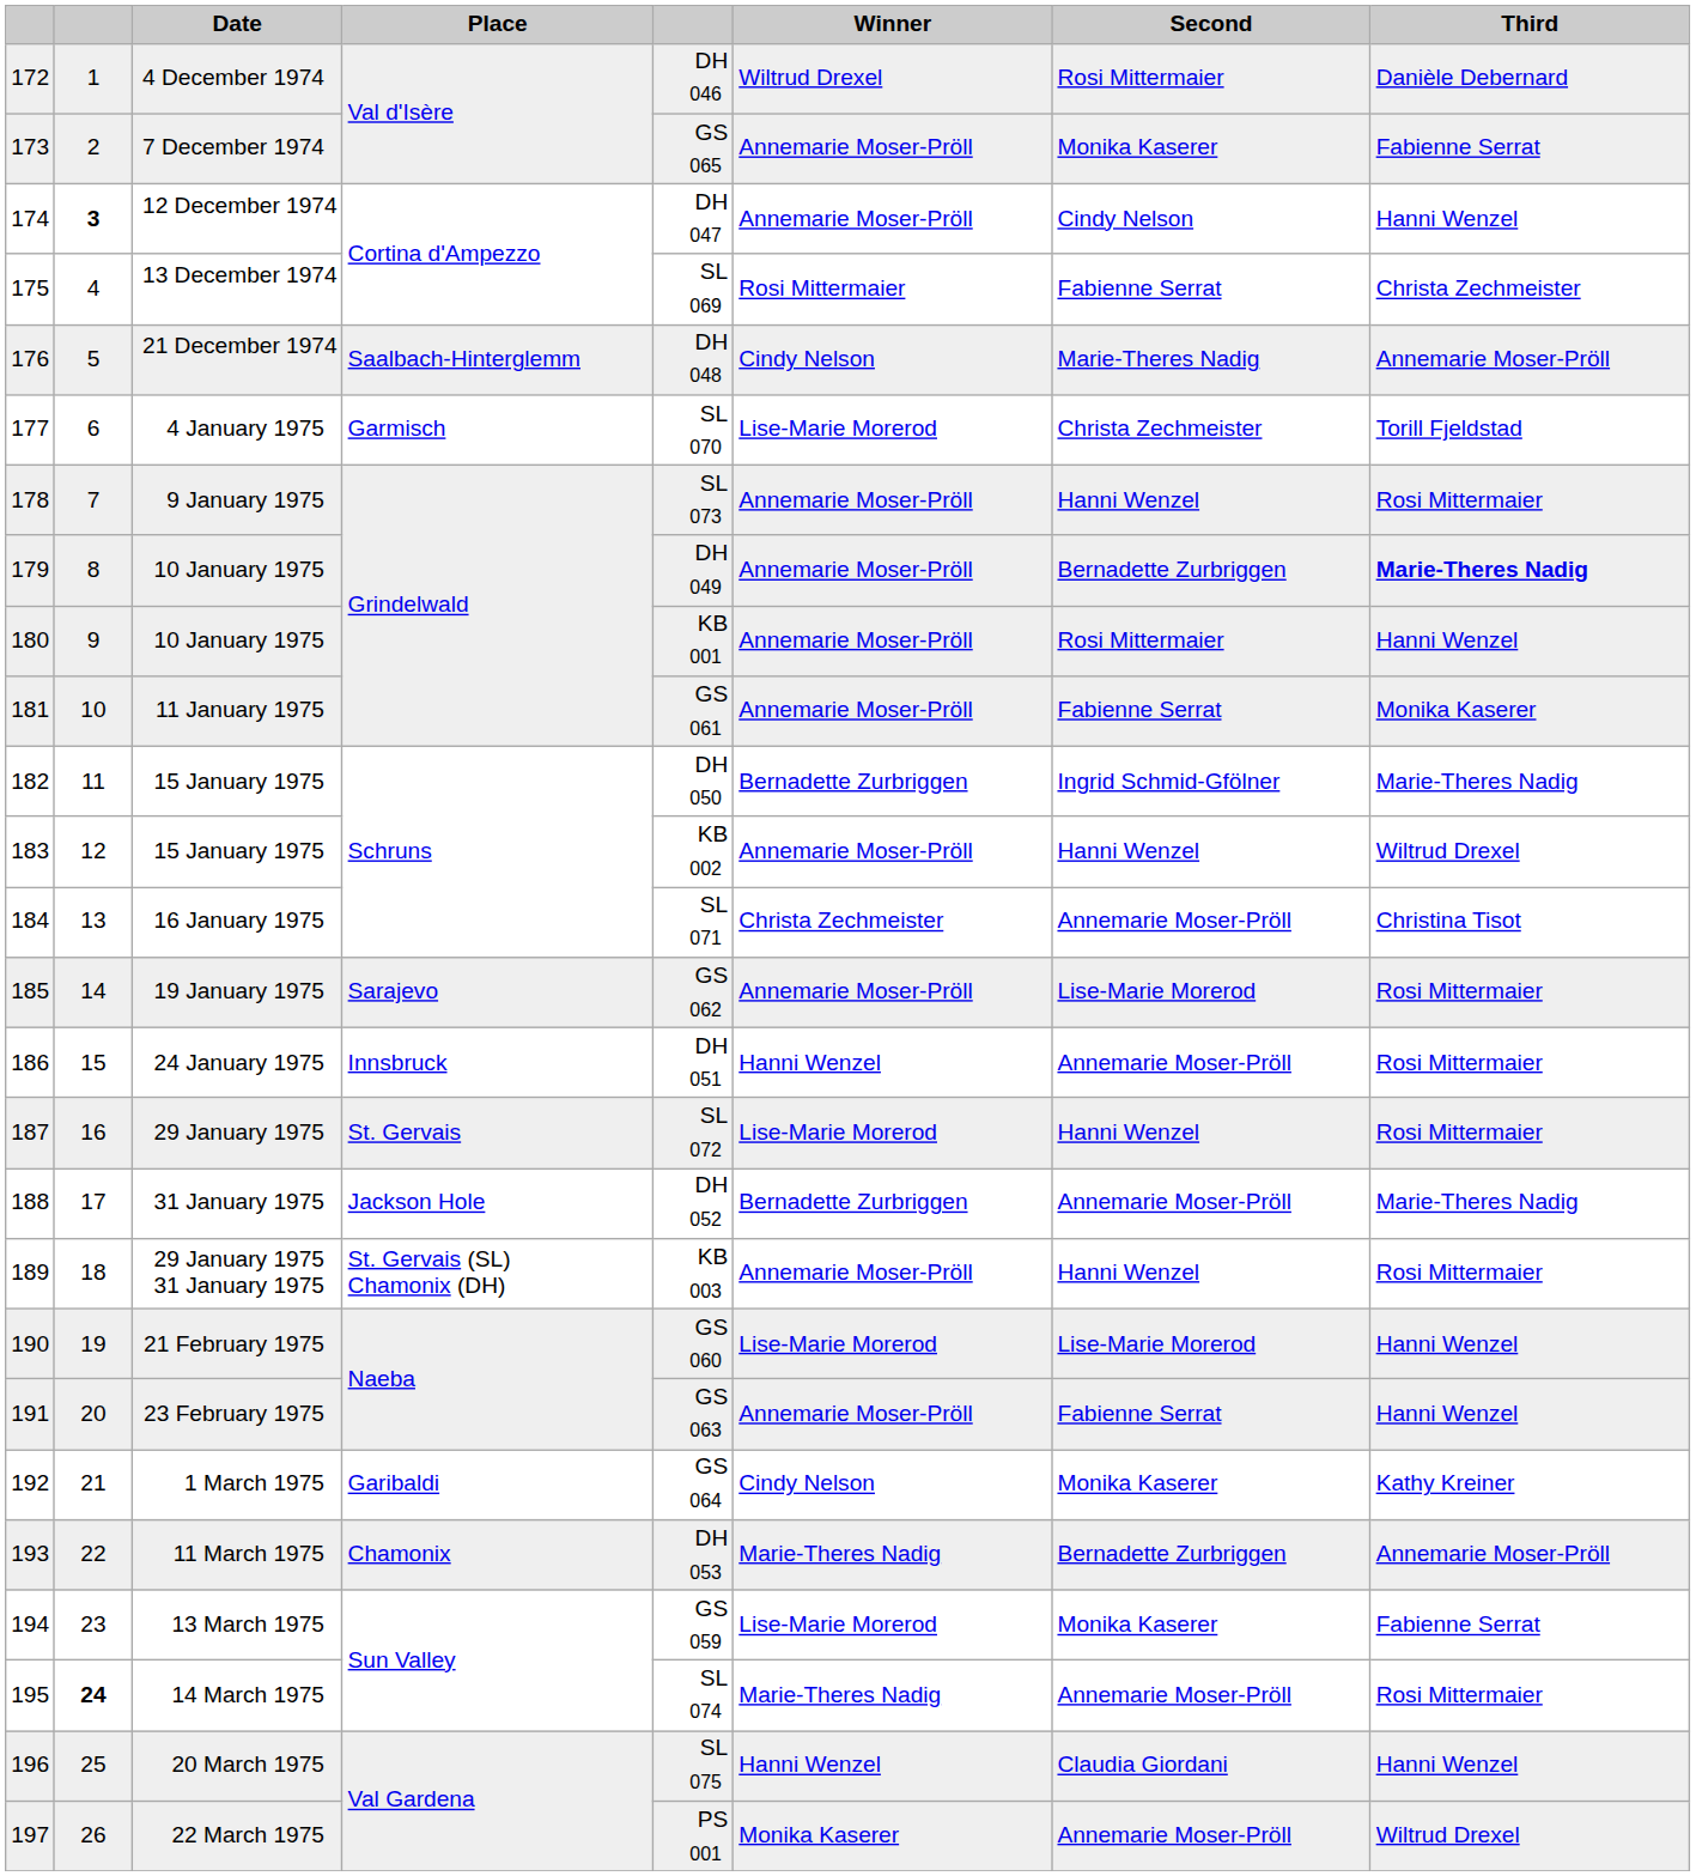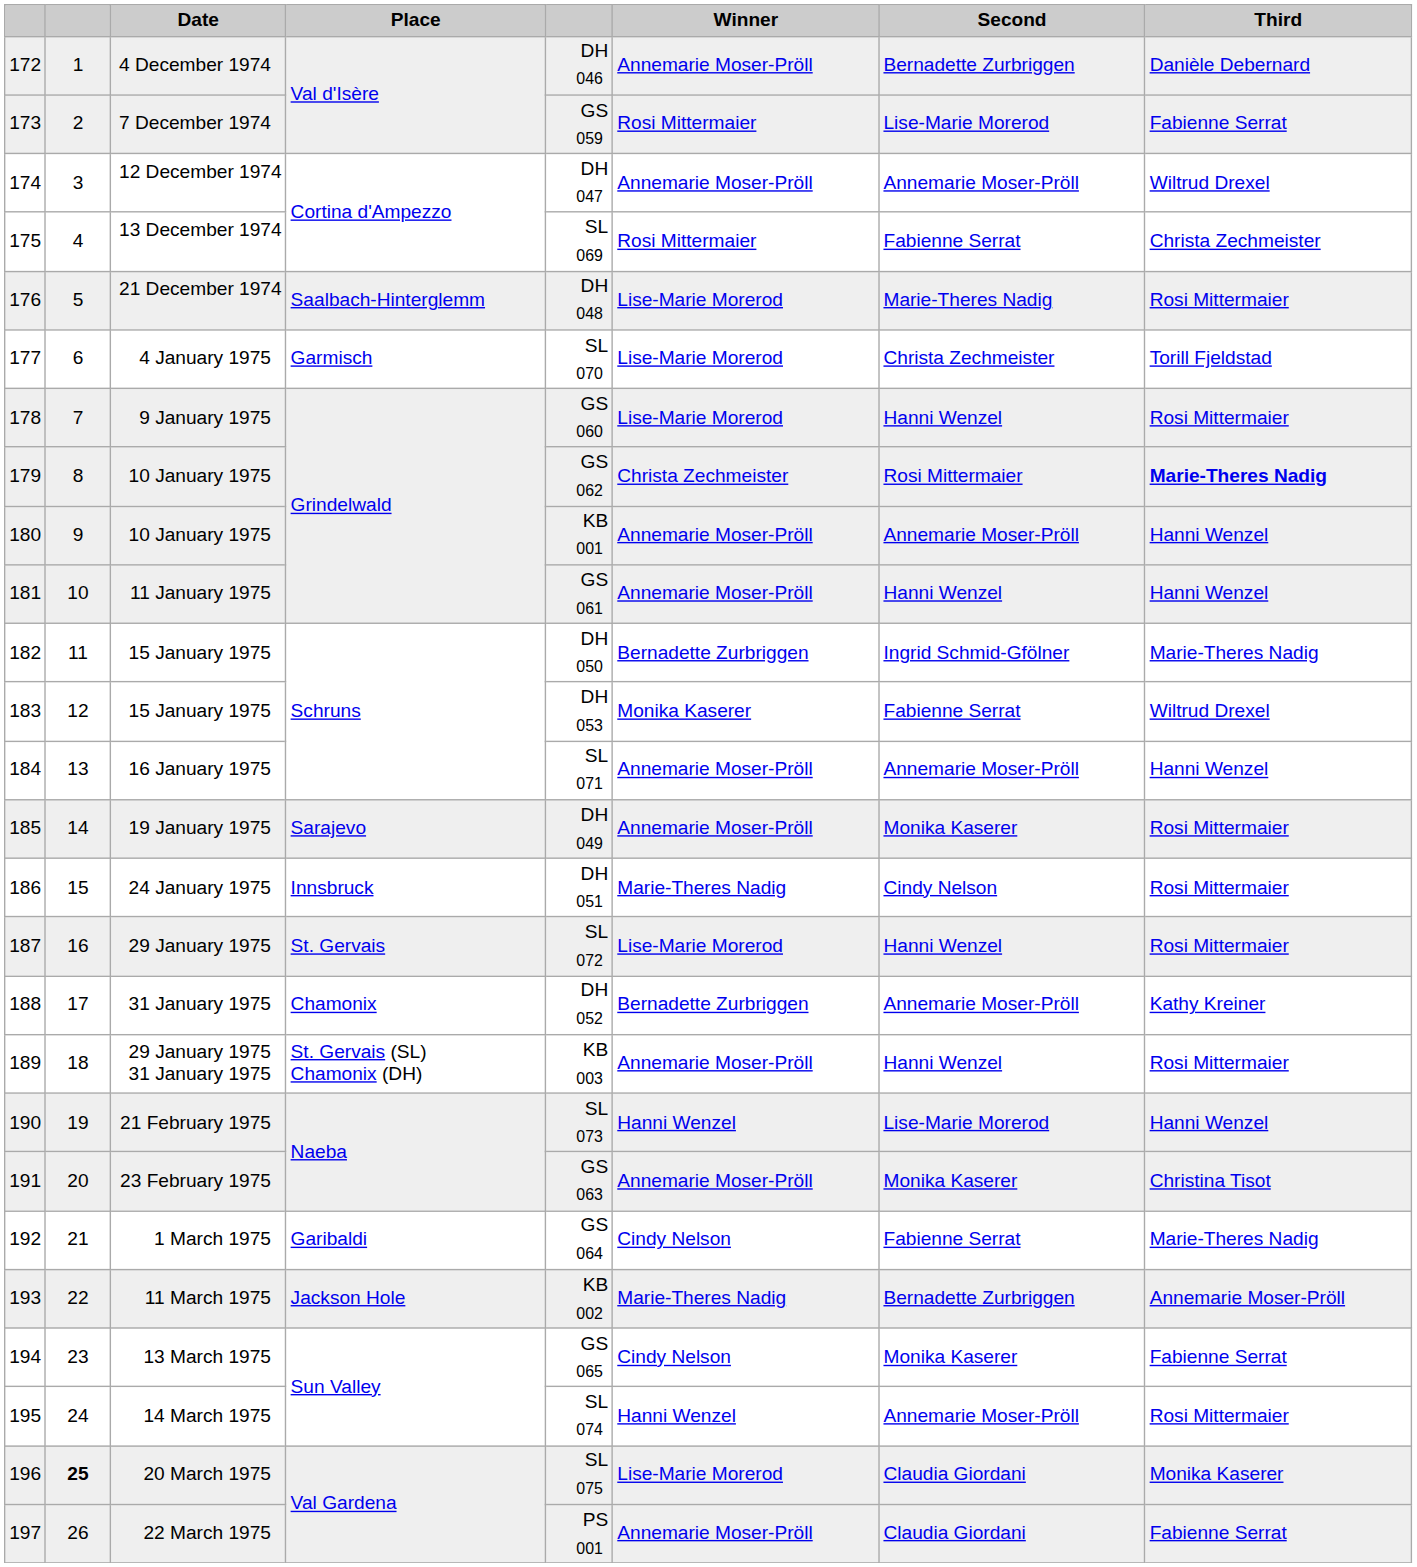4 December 1974 | Winner: Wiltrud Drexel -> Annemarie Moser-Pröll
4 December 1974 | Second: Rosi Mittermaier -> Bernadette Zurbriggen
7 December 1974 | column 5: GS 065 -> GS 059
7 December 1974 | Winner: Annemarie Moser-Pröll -> Rosi Mittermaier
7 December 1974 | Second: Monika Kaserer -> Lise-Marie Morerod
12 December 1974 | column 2: bold -> normal
12 December 1974 | Second: Cindy Nelson -> Annemarie Moser-Pröll
12 December 1974 | Third: Hanni Wenzel -> Wiltrud Drexel
21 December 1974 | Winner: Cindy Nelson -> Lise-Marie Morerod
21 December 1974 | Third: Annemarie Moser-Pröll -> Rosi Mittermaier
9 January 1975 | column 5: SL 073 -> GS 060
9 January 1975 | Winner: Annemarie Moser-Pröll -> Lise-Marie Morerod
179 / 10 January 1975 | column 5: DH 049 -> GS 062
179 / 10 January 1975 | Winner: Annemarie Moser-Pröll -> Christa Zechmeister
179 / 10 January 1975 | Second: Bernadette Zurbriggen -> Rosi Mittermaier
180 / 10 January 1975 | Second: Rosi Mittermaier -> Annemarie Moser-Pröll
11 January 1975 | Second: Fabienne Serrat -> Hanni Wenzel
11 January 1975 | Third: Monika Kaserer -> Hanni Wenzel
183 / 15 January 1975 | column 5: KB 002 -> DH 053
183 / 15 January 1975 | Winner: Annemarie Moser-Pröll -> Monika Kaserer
183 / 15 January 1975 | Second: Hanni Wenzel -> Fabienne Serrat
16 January 1975 | Winner: Christa Zechmeister -> Annemarie Moser-Pröll
16 January 1975 | Third: Christina Tisot -> Hanni Wenzel
19 January 1975 | column 5: GS 062 -> DH 049
19 January 1975 | Second: Lise-Marie Morerod -> Monika Kaserer
24 January 1975 | Winner: Hanni Wenzel -> Marie-Theres Nadig
24 January 1975 | Second: Annemarie Moser-Pröll -> Cindy Nelson
31 January 1975 | Place: Jackson Hole -> Chamonix
31 January 1975 | Third: Marie-Theres Nadig -> Kathy Kreiner
21 February 1975 | column 5: GS 060 -> SL 073
21 February 1975 | Winner: Lise-Marie Morerod -> Hanni Wenzel
23 February 1975 | Second: Fabienne Serrat -> Monika Kaserer
23 February 1975 | Third: Hanni Wenzel -> Christina Tisot
1 March 1975 | Second: Monika Kaserer -> Fabienne Serrat
1 March 1975 | Third: Kathy Kreiner -> Marie-Theres Nadig
11 March 1975 | Place: Chamonix -> Jackson Hole
11 March 1975 | column 5: DH 053 -> KB 002
13 March 1975 | column 5: GS 059 -> GS 065
13 March 1975 | Winner: Lise-Marie Morerod -> Cindy Nelson
14 March 1975 | column 2: bold -> normal
14 March 1975 | Winner: Marie-Theres Nadig -> Hanni Wenzel
20 March 1975 | column 2: normal -> bold
20 March 1975 | Winner: Hanni Wenzel -> Lise-Marie Morerod
20 March 1975 | Third: Hanni Wenzel -> Monika Kaserer
22 March 1975 | Winner: Monika Kaserer -> Annemarie Moser-Pröll
22 March 1975 | Second: Annemarie Moser-Pröll -> Claudia Giordani
22 March 1975 | Third: Wiltrud Drexel -> Fabienne Serrat
